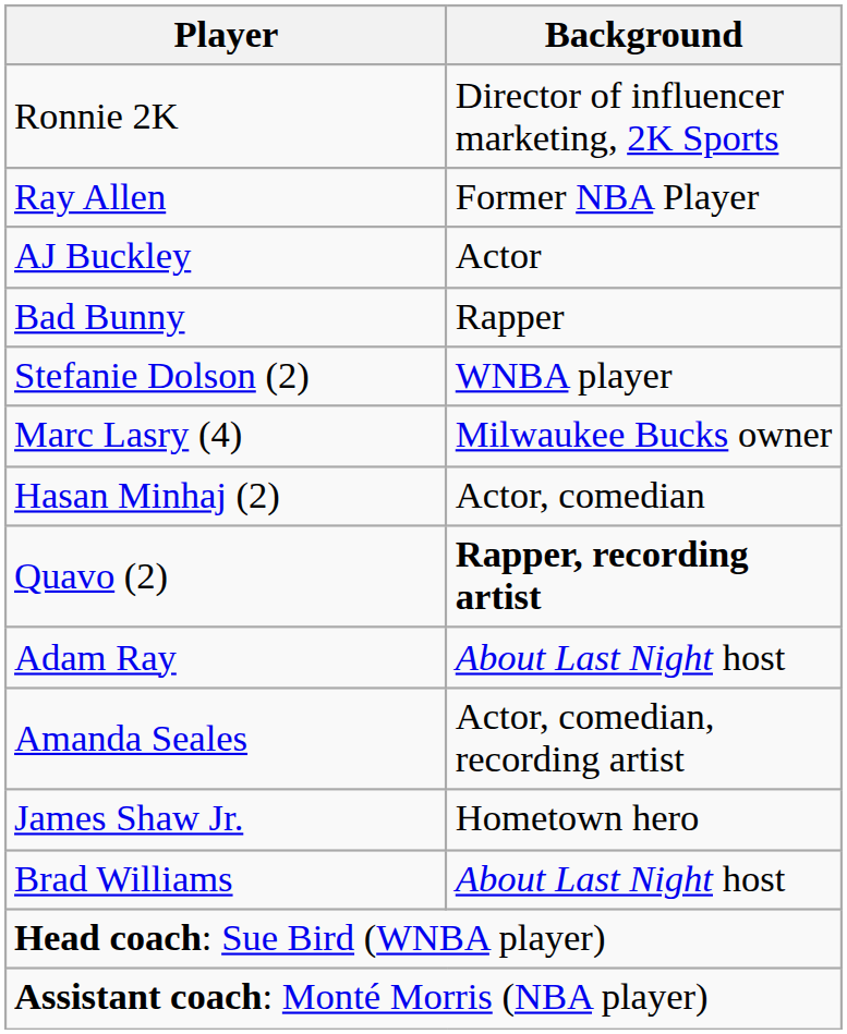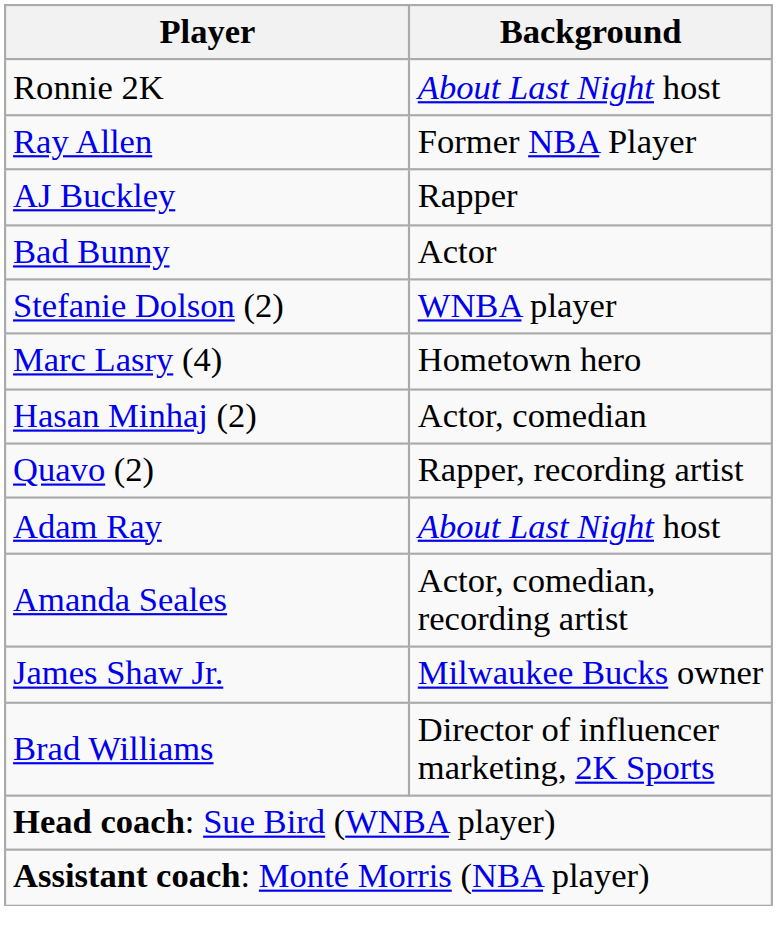Ronnie 2K | Background: Director of influencer marketing, 2K Sports -> About Last Night host
AJ Buckley | Background: Actor -> Rapper
Bad Bunny | Background: Rapper -> Actor
Marc Lasry (4) | Background: Milwaukee Bucks owner -> Hometown hero
Quavo (2) | Background: bold -> normal
James Shaw Jr. | Background: Hometown hero -> Milwaukee Bucks owner
Brad Williams | Background: About Last Night host -> Director of influencer marketing, 2K Sports
